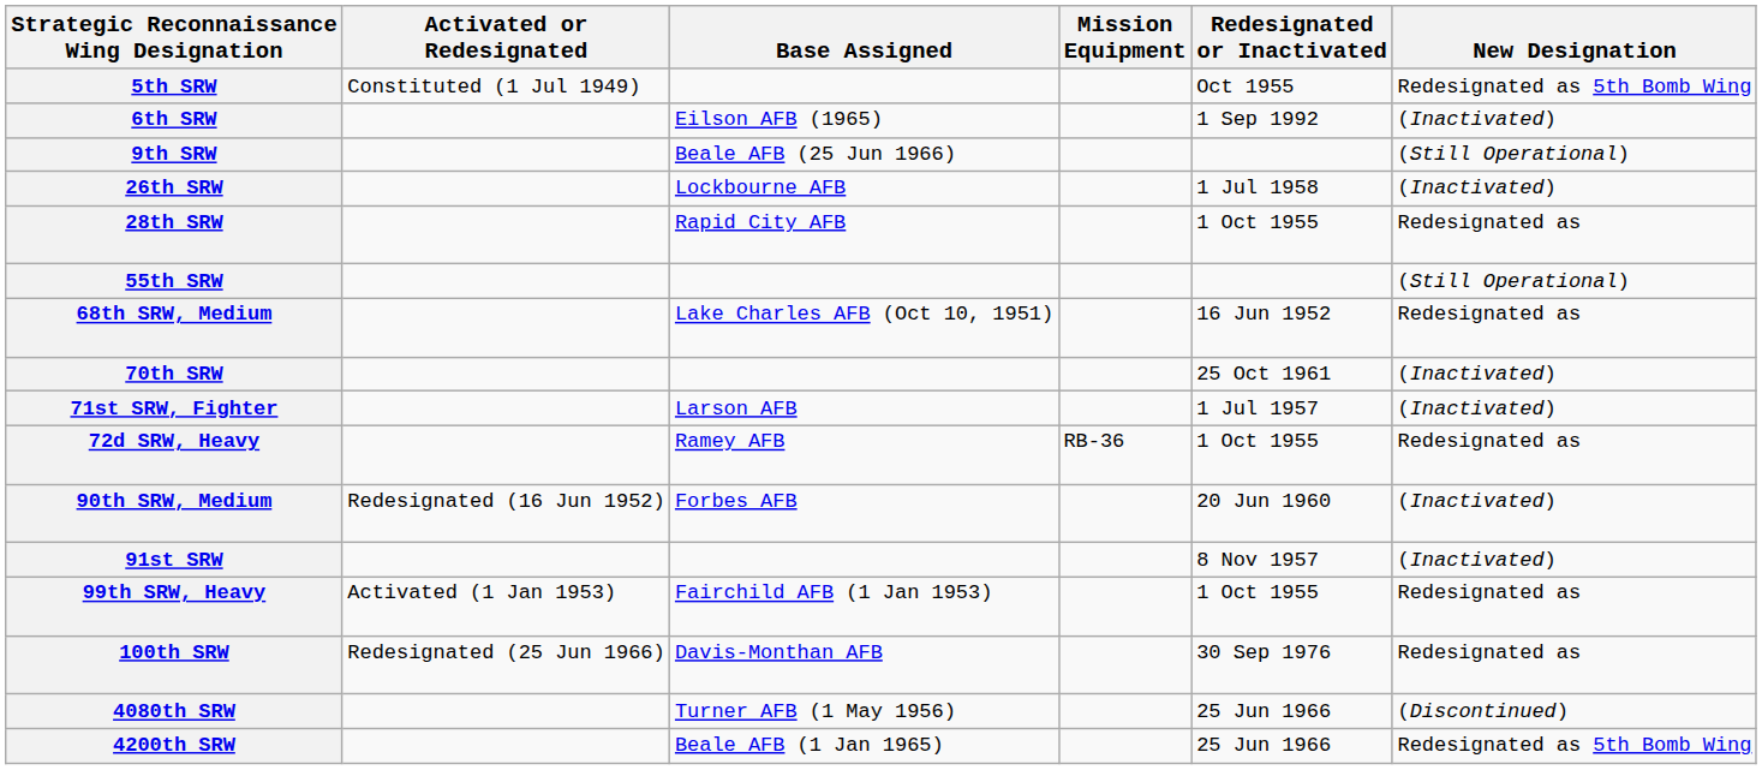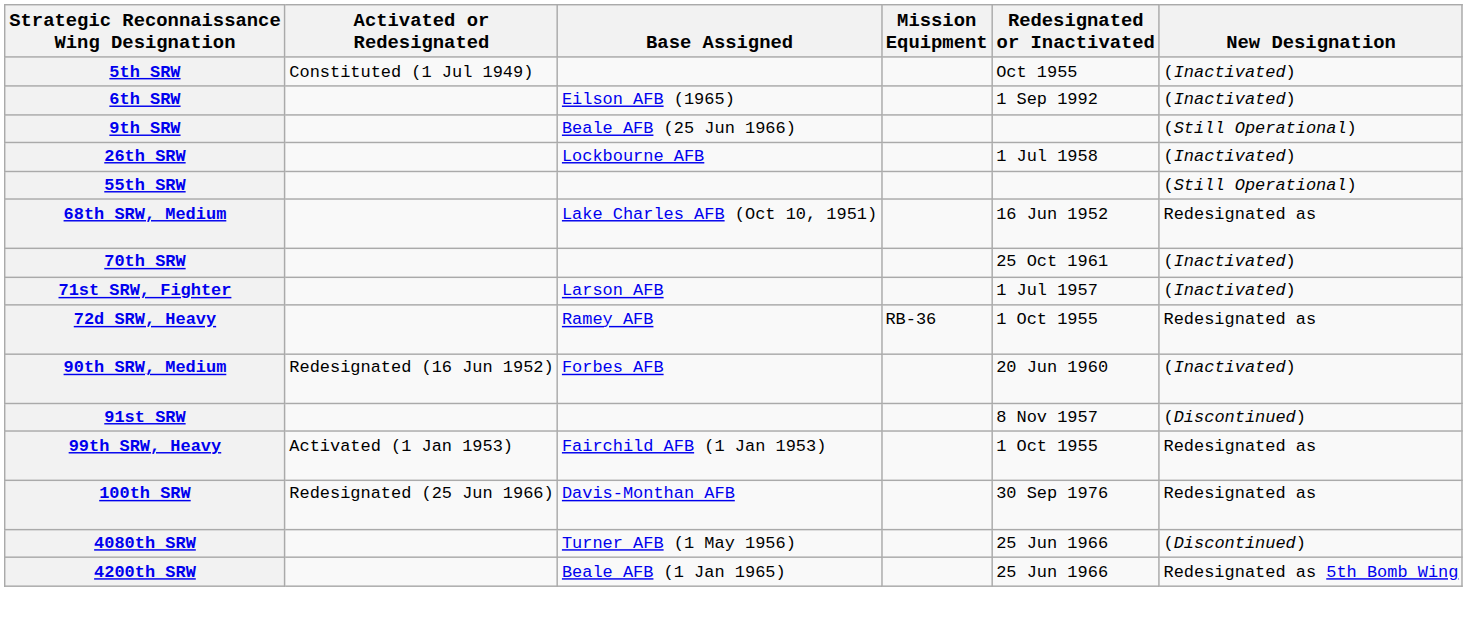5th SRW | New Designation: Redesignated as 5th Bomb Wing -> (Inactivated)
- row: 28th SRW | Rapid City AFB | 1 Oct 1955 | Redesignated as
91st SRW | New Designation: (Inactivated) -> (Discontinued)
